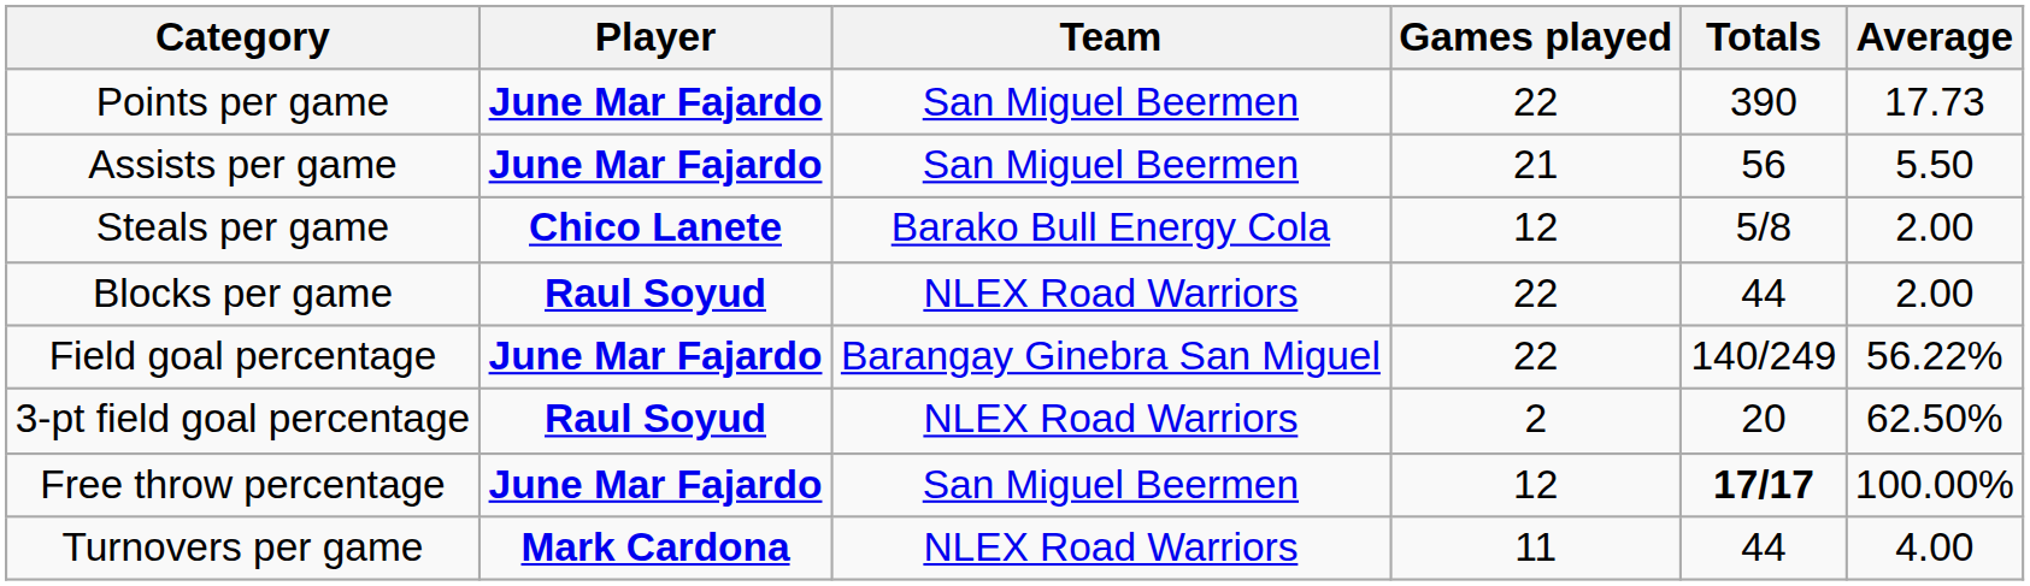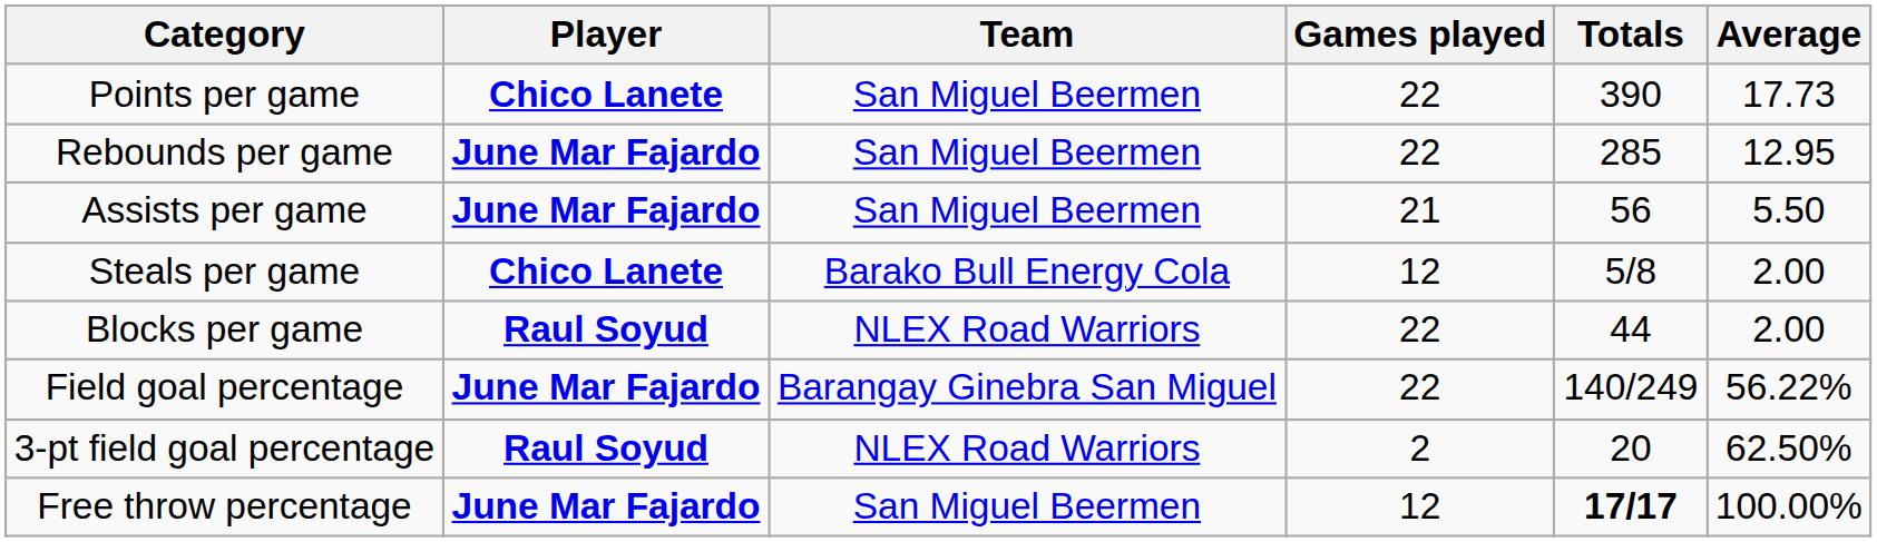Points per game | Player: June Mar Fajardo -> Chico Lanete
+ row: Rebounds per game | June Mar Fajardo | San Miguel Beermen | 22 | 285 | 12.95
- row: Turnovers per game | Mark Cardona | NLEX Road Warriors | 11 | 44 | 4.00
